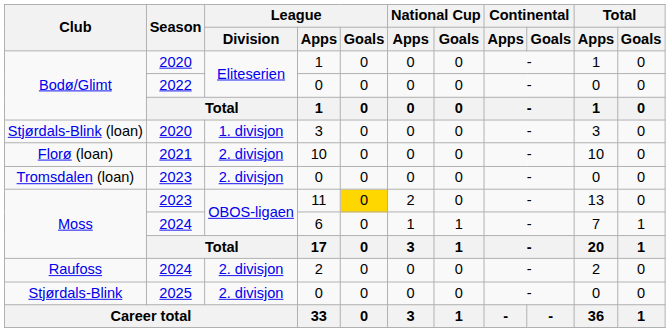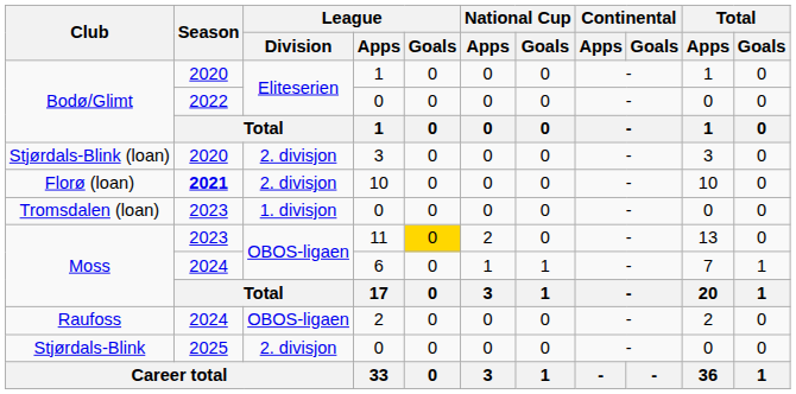Stjørdals-Blink (loan) | League / Division: 1. divisjon -> 2. divisjon
Florø (loan) | Season: normal -> bold
Tromsdalen (loan) | League / Division: 2. divisjon -> 1. divisjon
Raufoss | League / Division: 2. divisjon -> OBOS-ligaen
